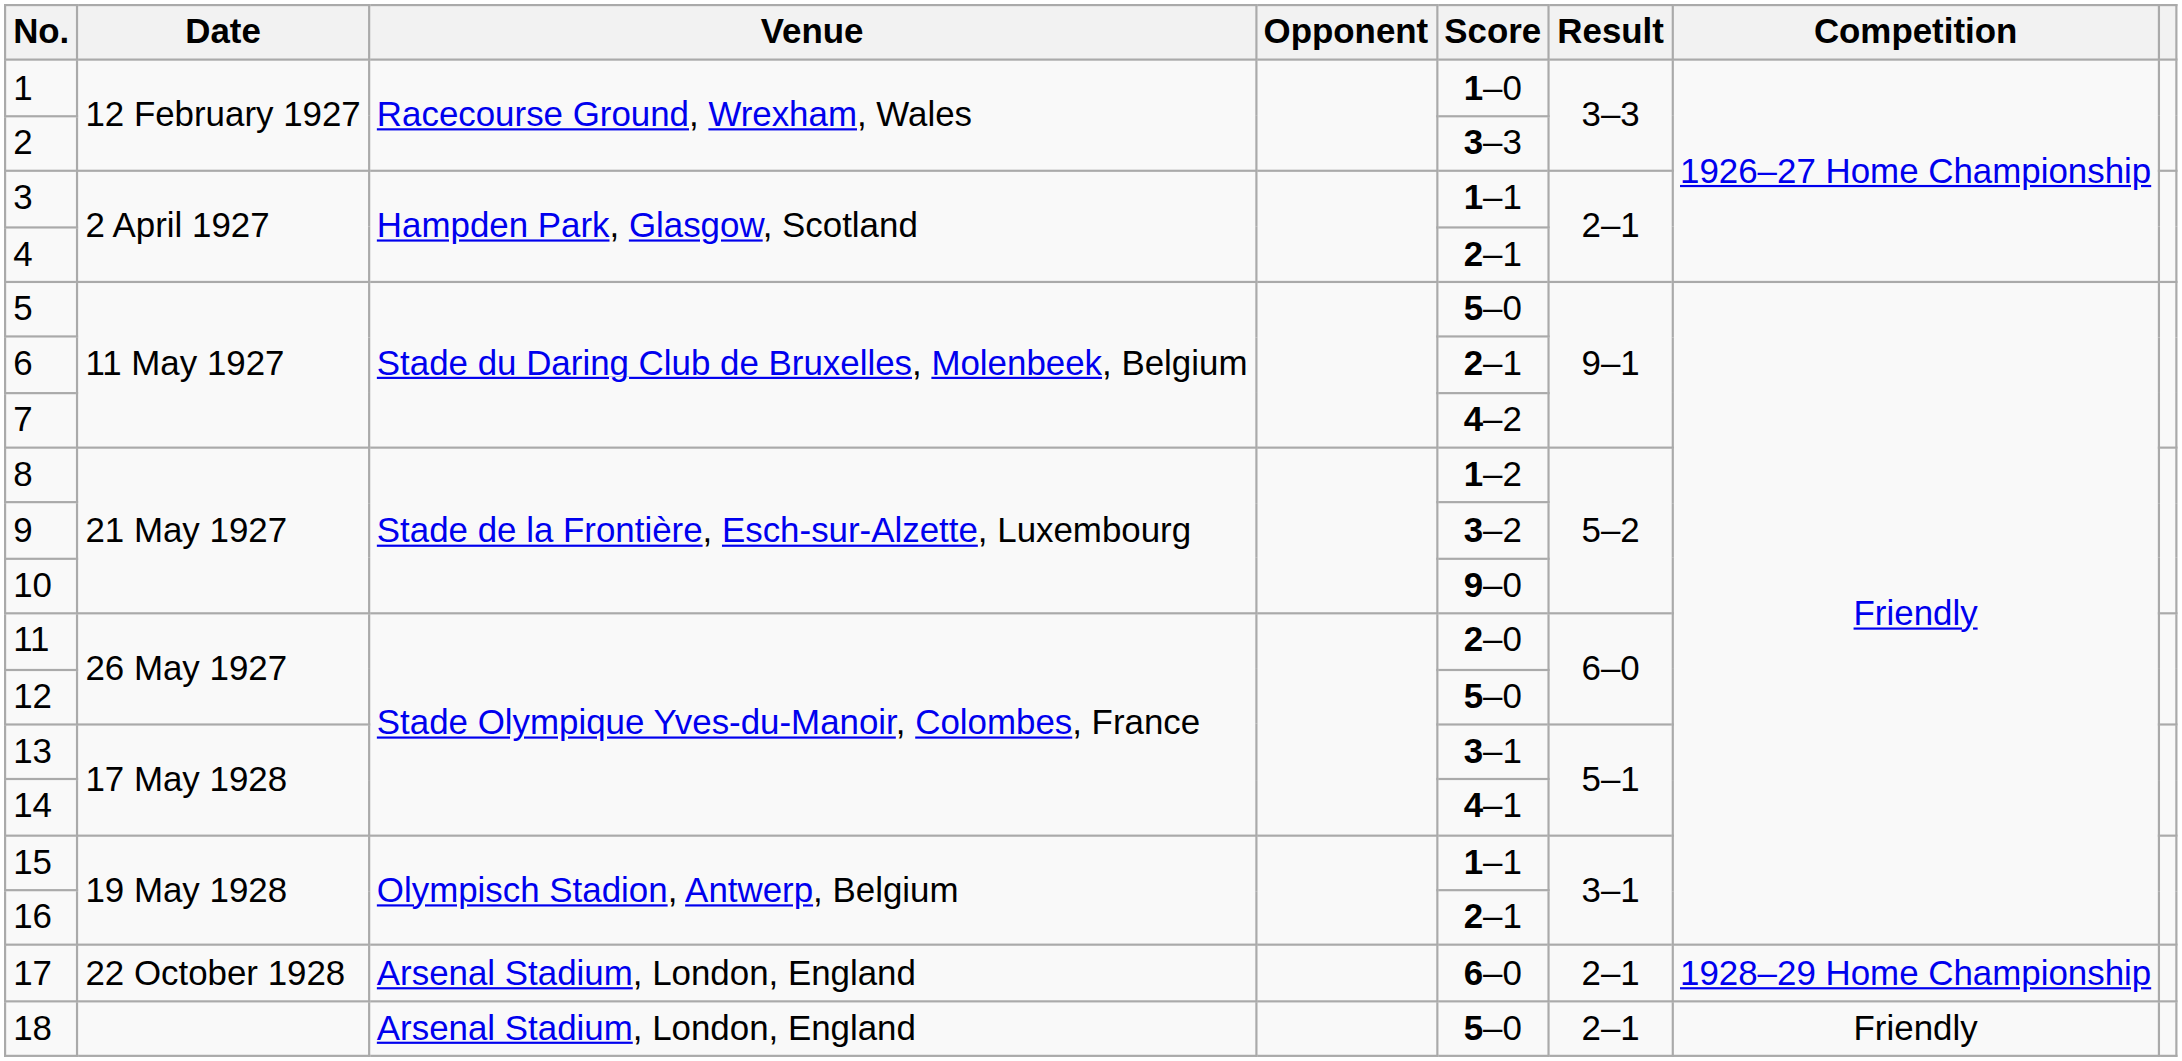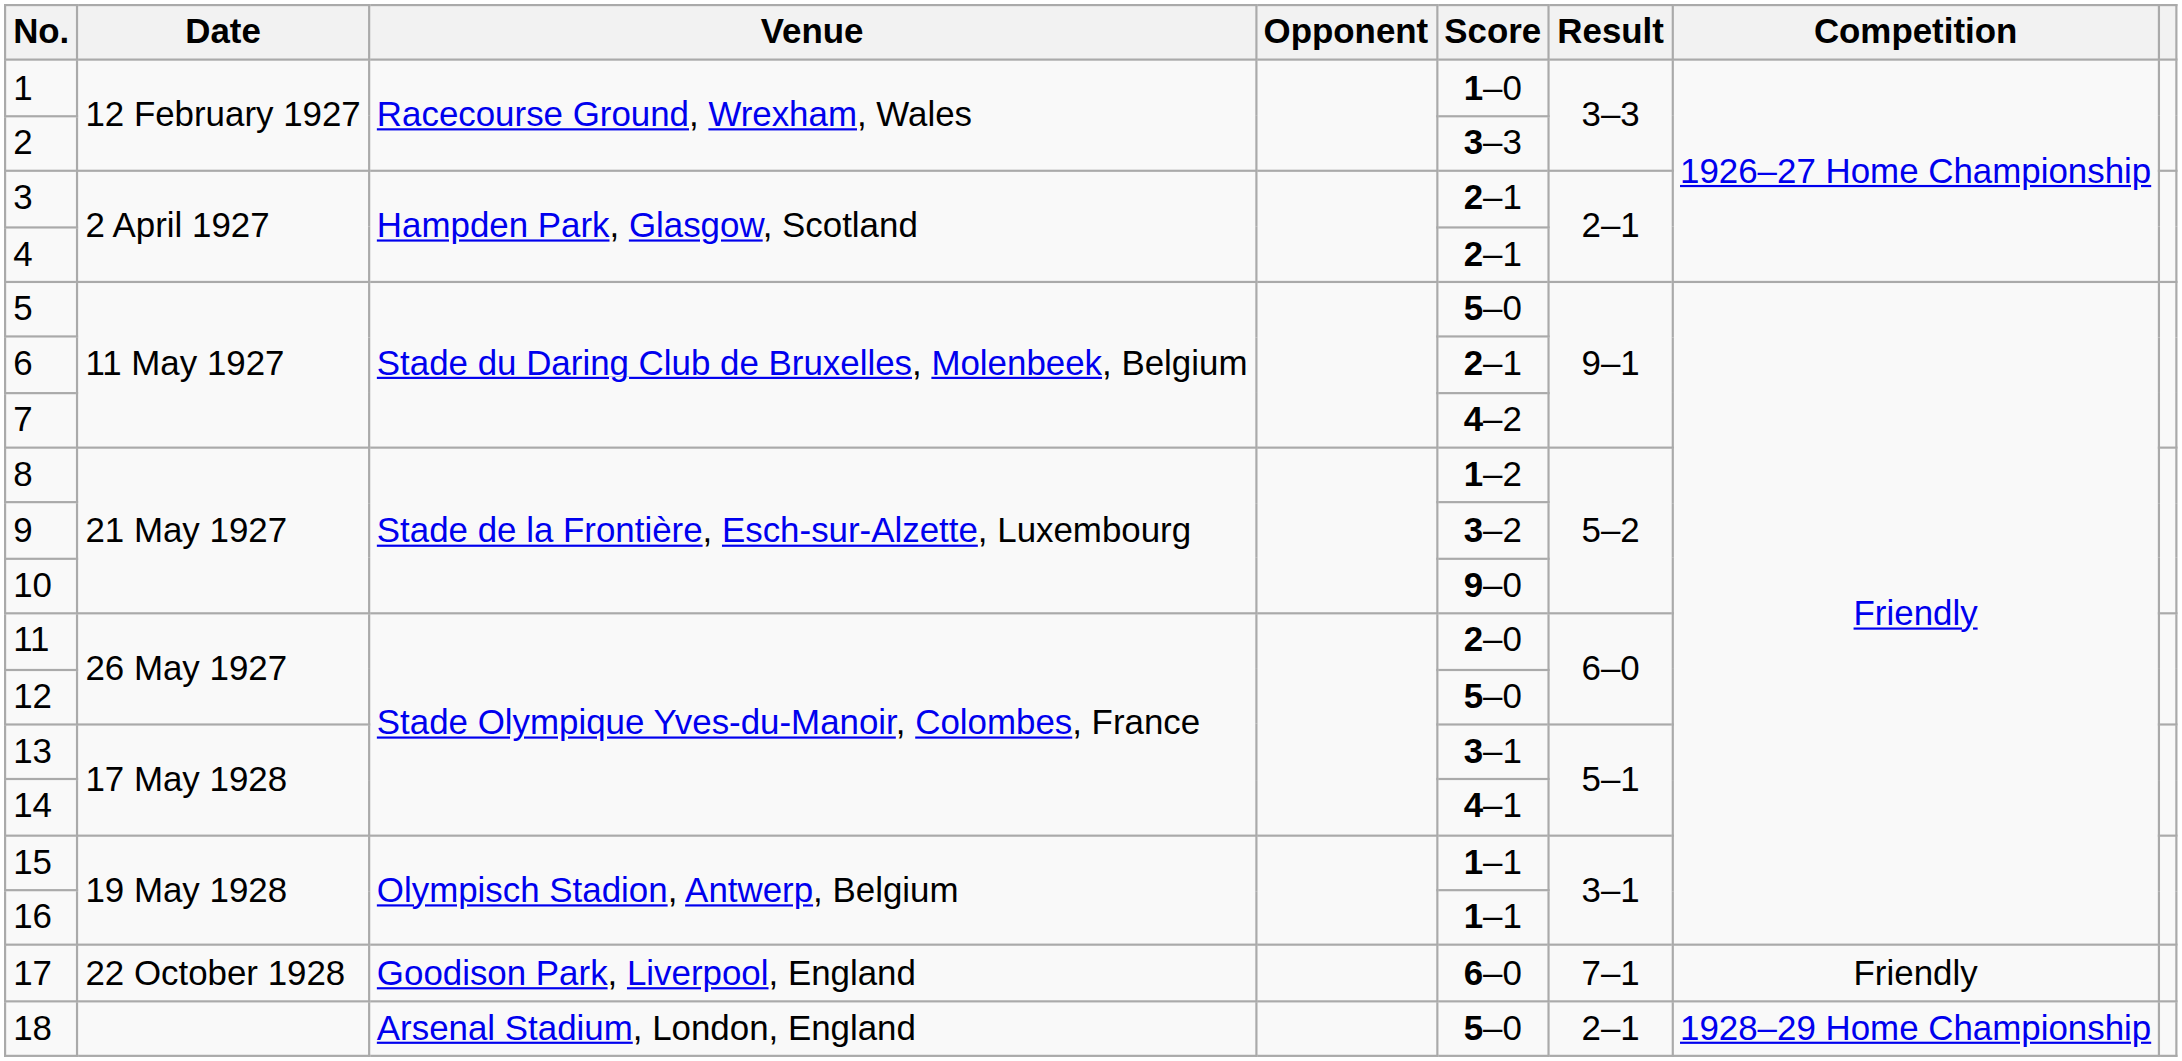3 | Score: 1–1 -> 2–1
16 | Score: 2–1 -> 1–1
17 | Venue: Arsenal Stadium, London, England -> Goodison Park, Liverpool, England
17 | Result: 2–1 -> 7–1
17 | Competition: 1928–29 Home Championship -> Friendly
18 | Competition: Friendly -> 1928–29 Home Championship
